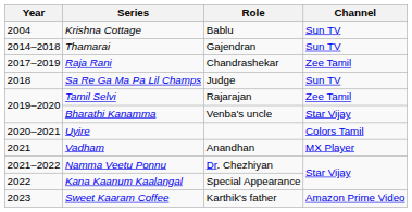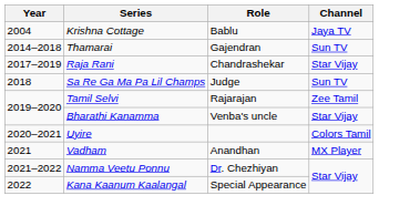Krishna Cottage | Channel: Sun TV -> Jaya TV
Raja Rani | Channel: Zee Tamil -> Star Vijay
- row: 2023 | Sweet Kaaram Coffee | Karthik's father | Amazon Prime Video
